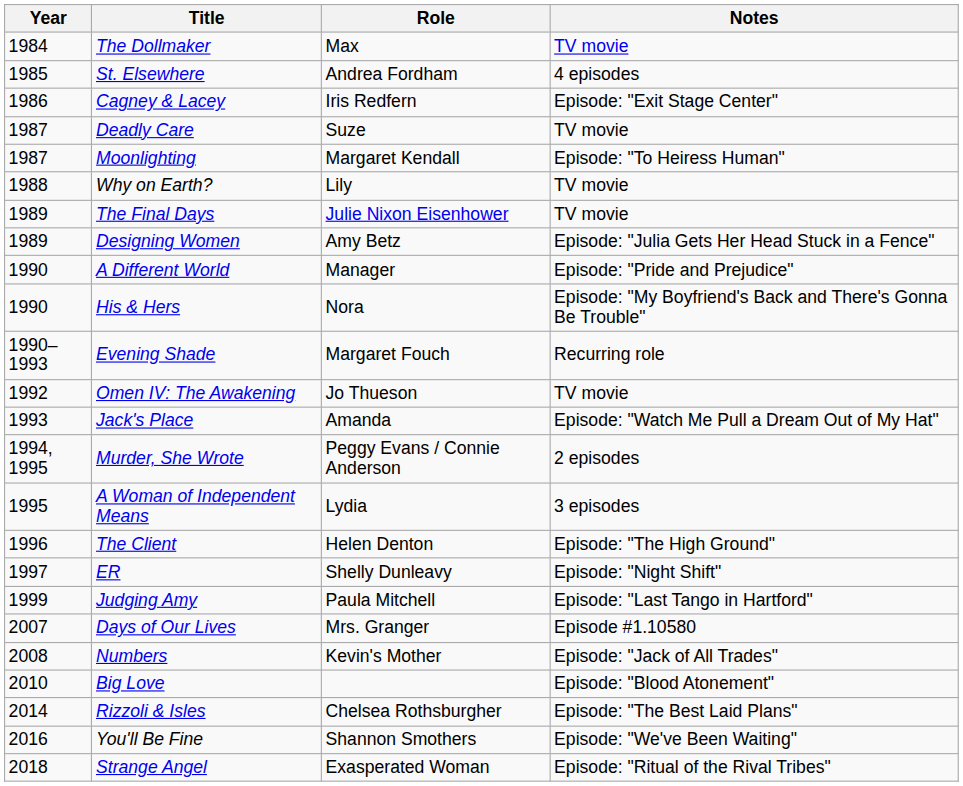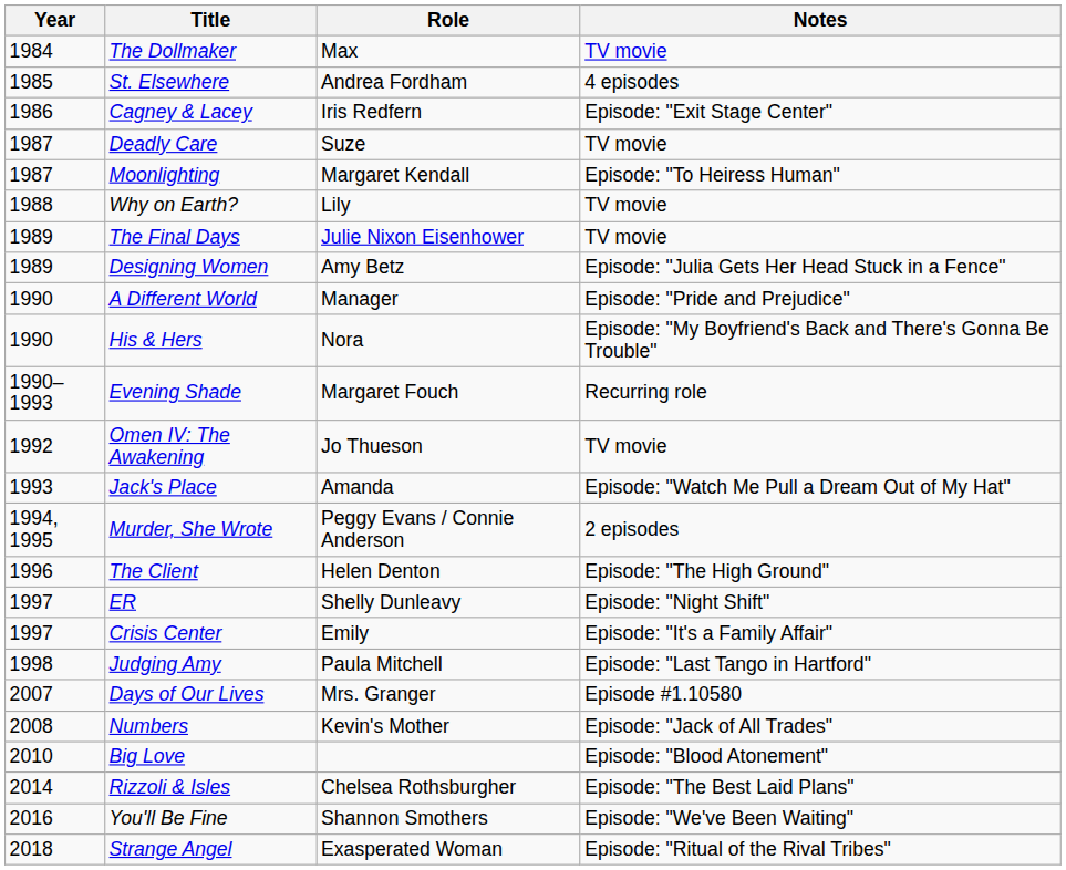- row: 1995 | A Woman of Independent Means | Lydia | 3 episodes
+ row: 1997 | Crisis Center | Emily | Episode: "It's a Family Affair"
Judging Amy | Year: 1999 -> 1998
